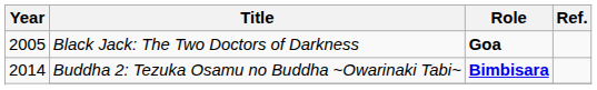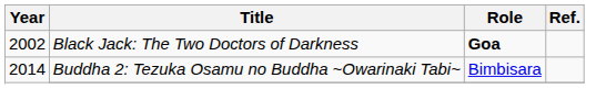Black Jack: The Two Doctors of Darkness | Year: 2005 -> 2002
Buddha 2: Tezuka Osamu no Buddha ~Owarinaki Tabi~ | Role: bold -> normal
